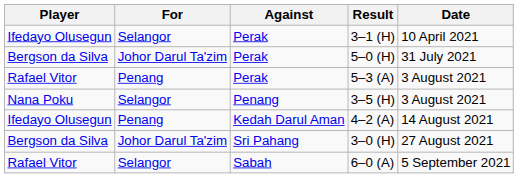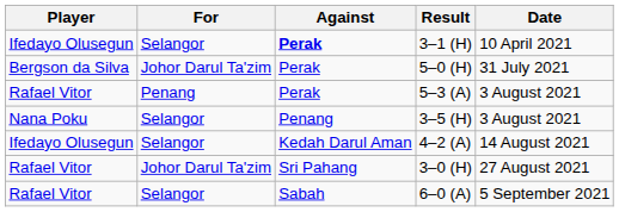3–1 (H) | Against: normal -> bold
4–2 (A) | For: Penang -> Selangor
3–0 (H) | Player: Bergson da Silva -> Rafael Vitor
